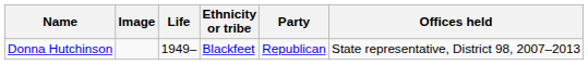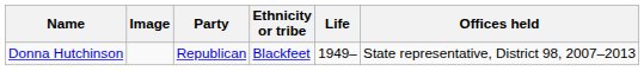columns swapped: Life <-> Party
